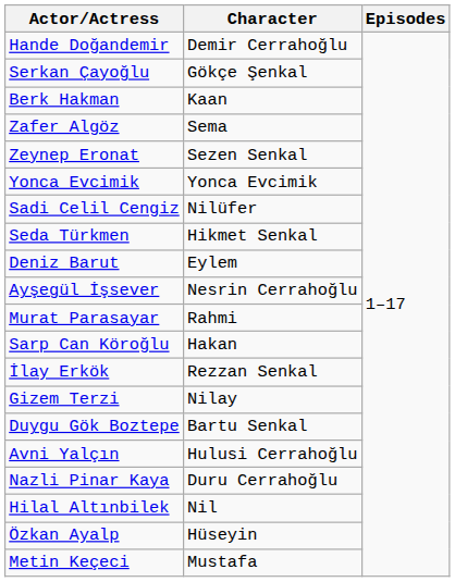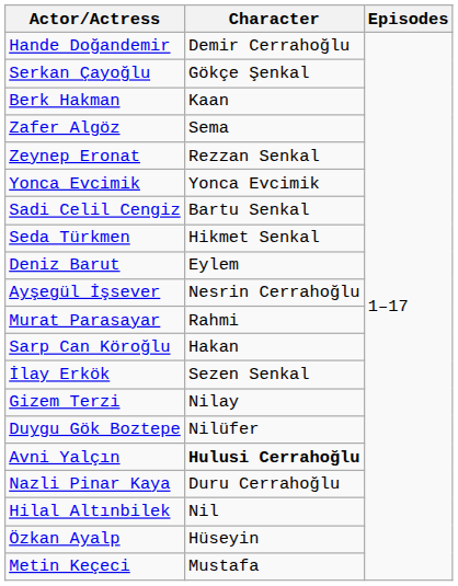Zeynep Eronat | Character: Sezen Senkal -> Rezzan Senkal
Sadi Celil Cengiz | Character: Nilüfer -> Bartu Senkal
İlay Erkök | Character: Rezzan Senkal -> Sezen Senkal
Duygu Gök Boztepe | Character: Bartu Senkal -> Nilüfer
Avni Yalçın | Character: normal -> bold
